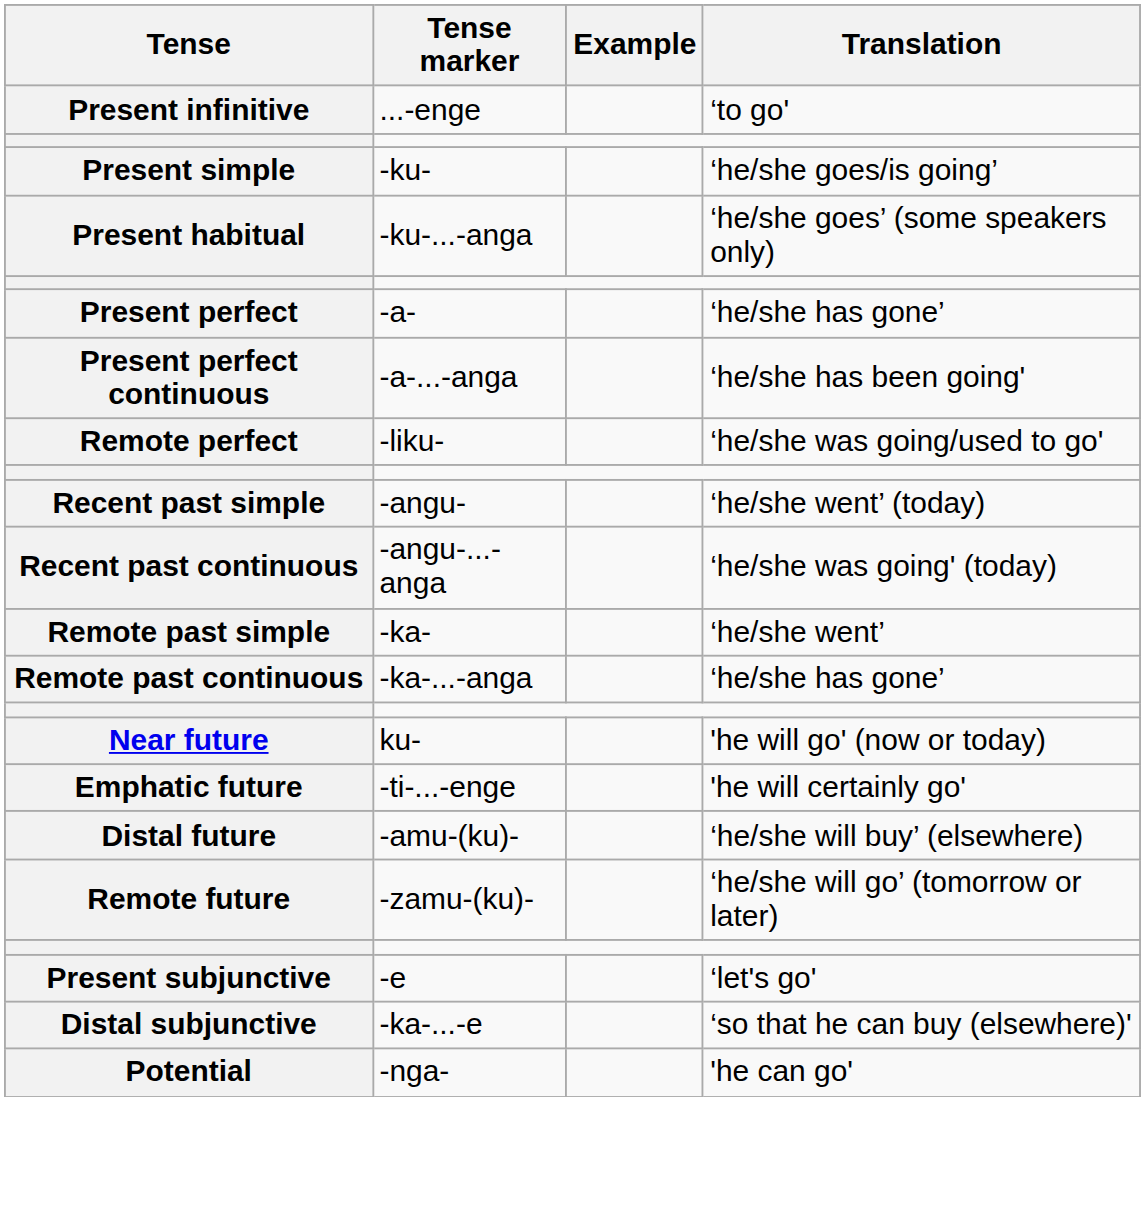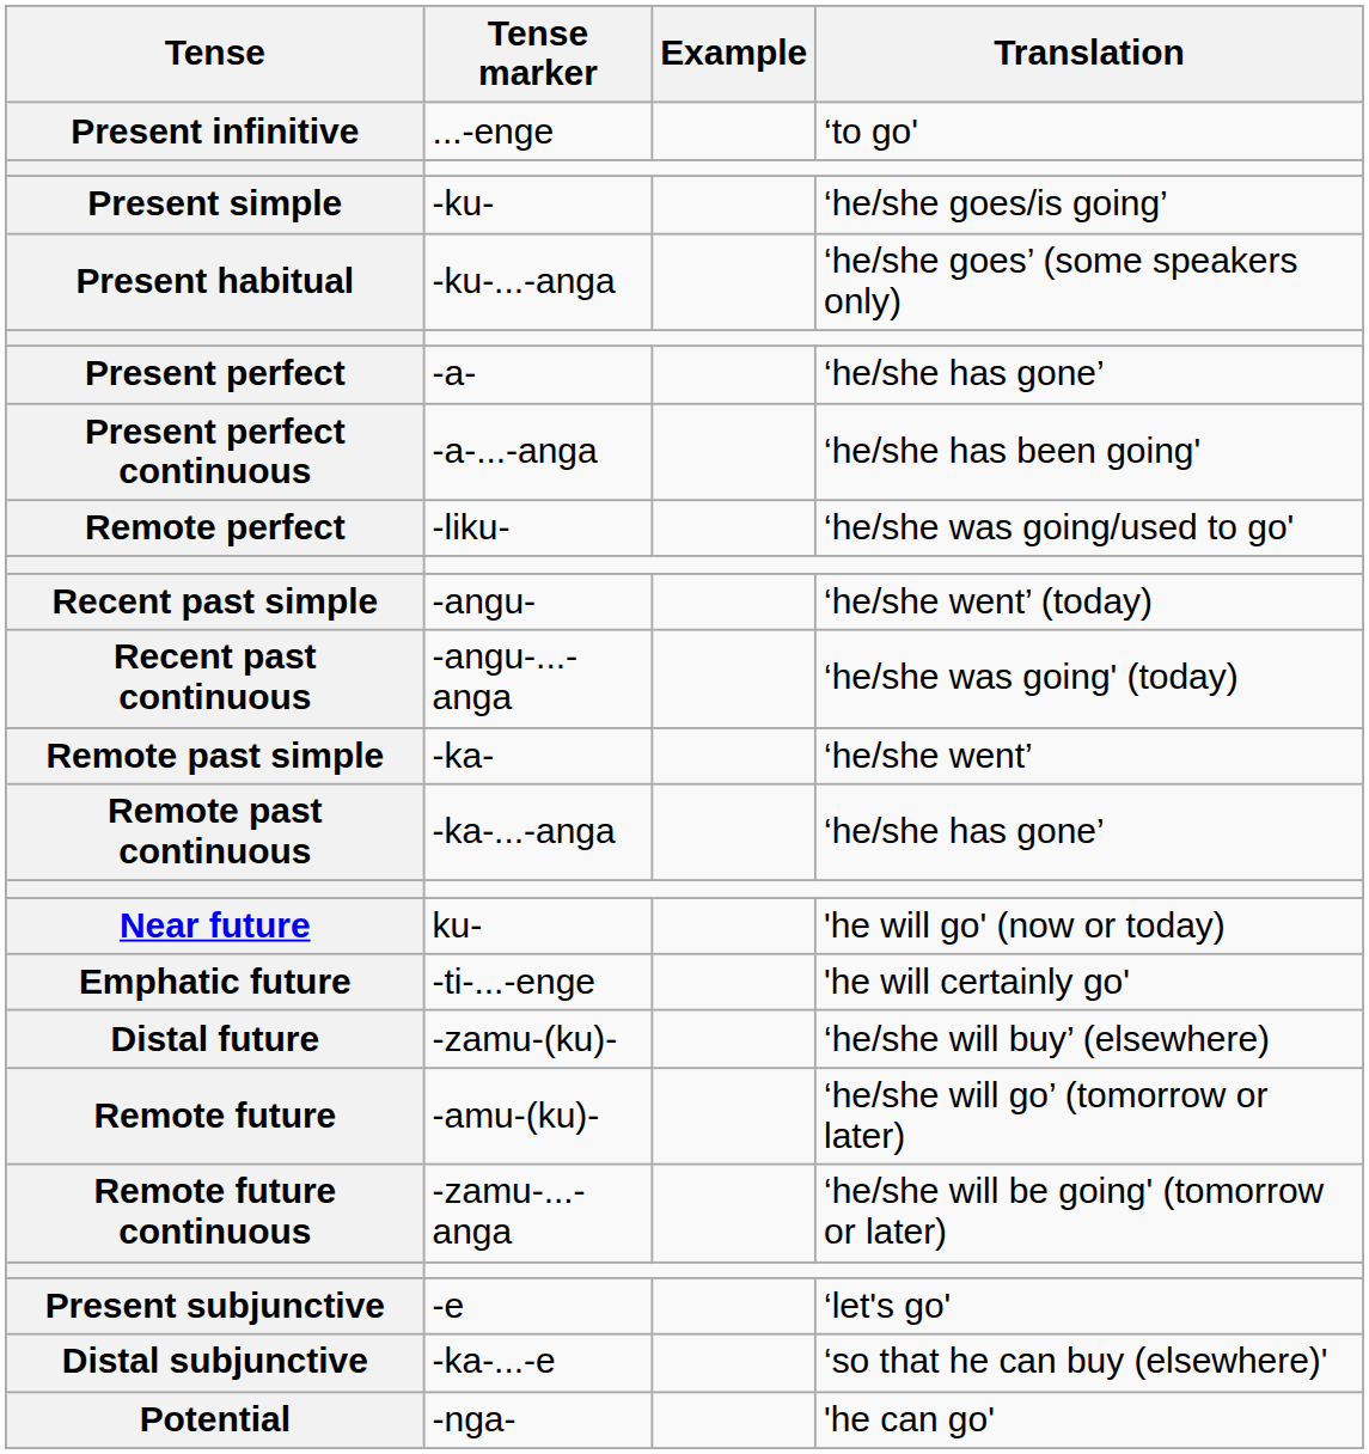Distal future | Tense marker: -amu-(ku)- -> -zamu-(ku)-
Remote future | Tense marker: -zamu-(ku)- -> -amu-(ku)-
+ row: Remote future continuous | -zamu-...-anga | ‘he/she will be going' (tomorrow or later)
